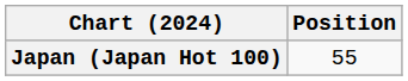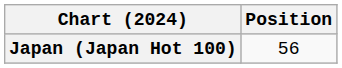Japan (Japan Hot 100) | Position: 55 -> 56
